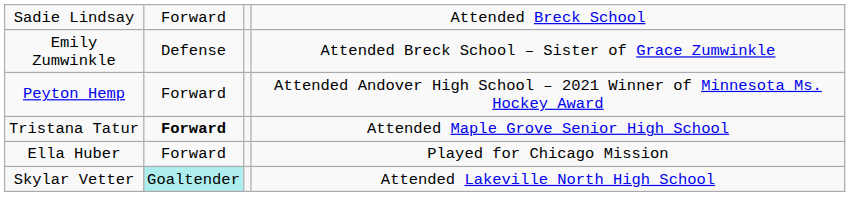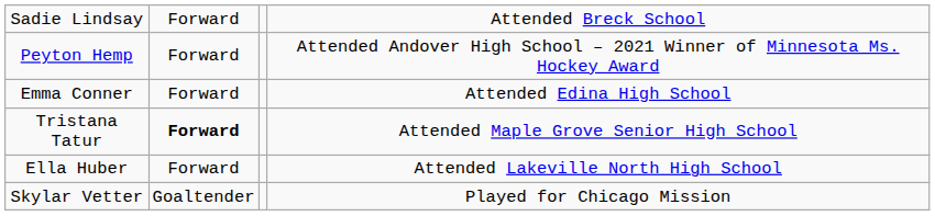- row: Emily Zumwinkle | Defense | Attended Breck School – Sister of Grace Zumwinkle
+ row: Emma Conner | Forward | Attended Edina High School
Ella Huber | column 4: Played for Chicago Mission -> Attended Lakeville North High School
Skylar Vetter | column 2: paleturquoise background -> no background
Skylar Vetter | column 4: Attended Lakeville North High School -> Played for Chicago Mission
